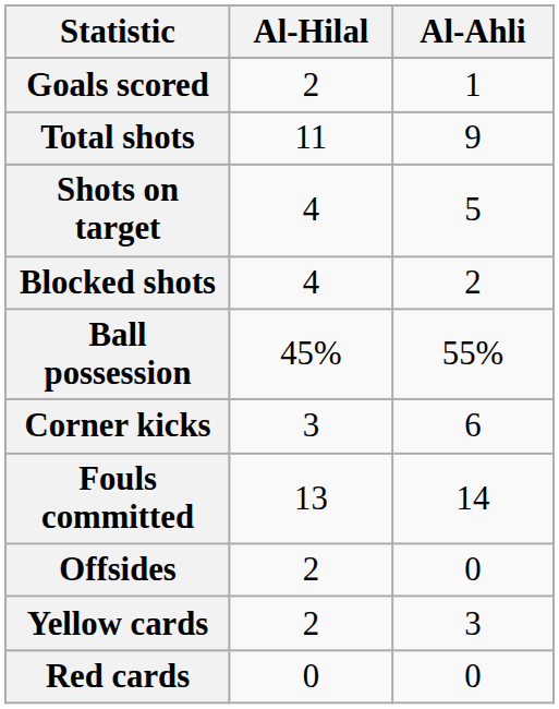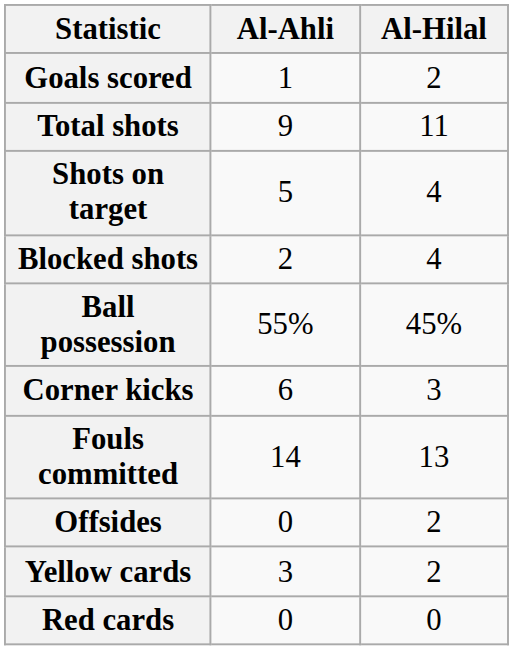columns swapped: Al-Hilal <-> Al-Ahli
